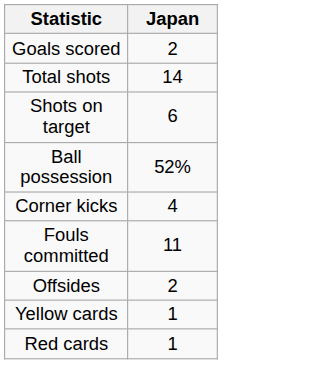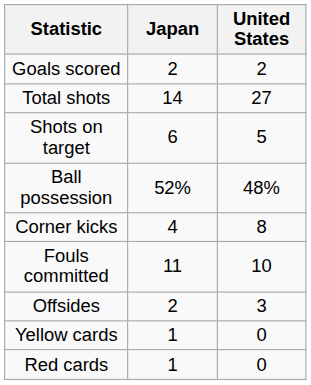+ column: United States | 2 | 27 | 5 | 48% | 8 | 10 | 3 | 0 | 0
